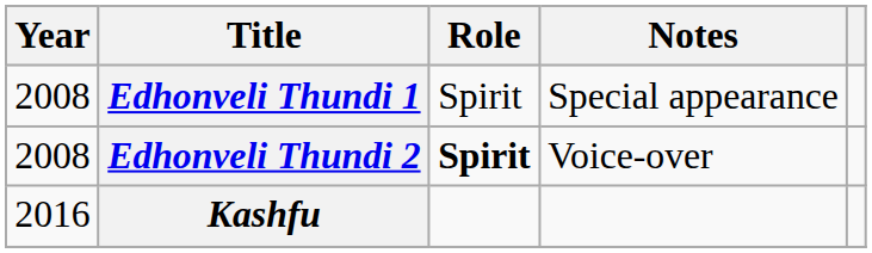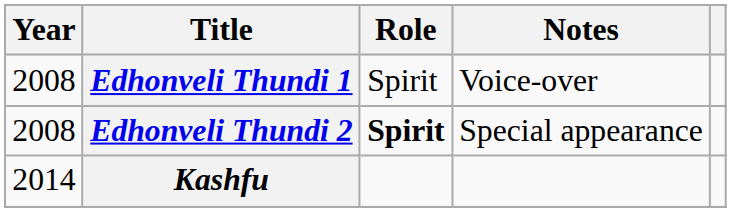Edhonveli Thundi 1 | Notes: Special appearance -> Voice-over
Edhonveli Thundi 2 | Notes: Voice-over -> Special appearance
Kashfu | Year: 2016 -> 2014
